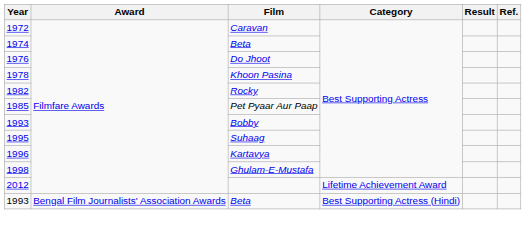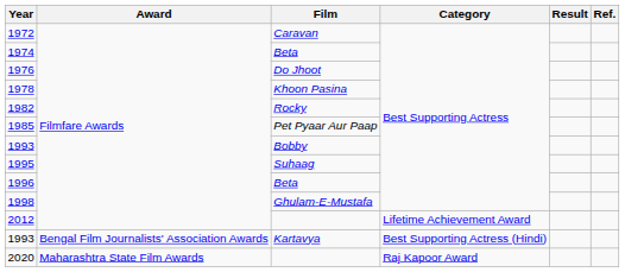1996 | Film: Kartavya -> Beta
1993 / Best Supporting Actress (Hindi) | Film: Beta -> Kartavya
+ row: 2020 | Maharashtra State Film Awards | Raj Kapoor Award
